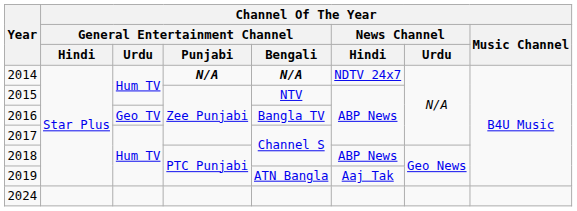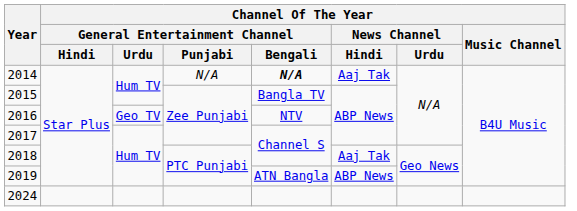2014 | column 4: bold -> normal
2014 | Channel Of The Year / News Channel / Hindi: NDTV 24x7 -> Aaj Tak
2015 | column 5: NTV -> Bangla TV
2016 | column 5: Bangla TV -> NTV
2018 | Channel Of The Year / News Channel / Hindi: ABP News -> Aaj Tak
2019 | Channel Of The Year / News Channel / Hindi: Aaj Tak -> ABP News
